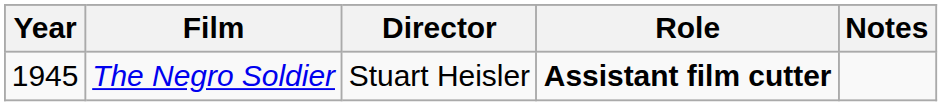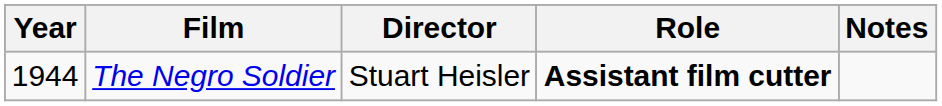The Negro Soldier | Year: 1945 -> 1944
